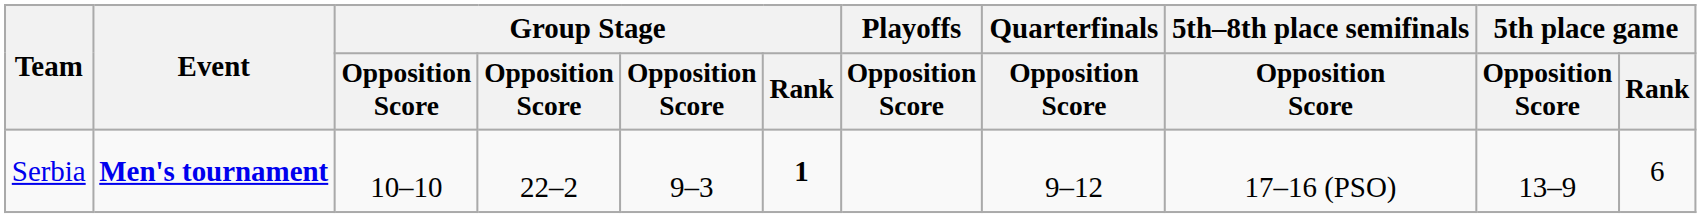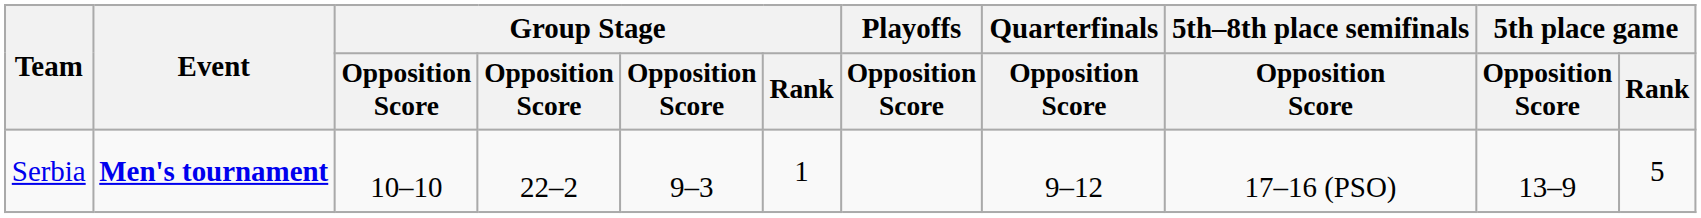Serbia | Group Stage / Rank: bold -> normal
Serbia | 5th place game / Rank: 6 -> 5
